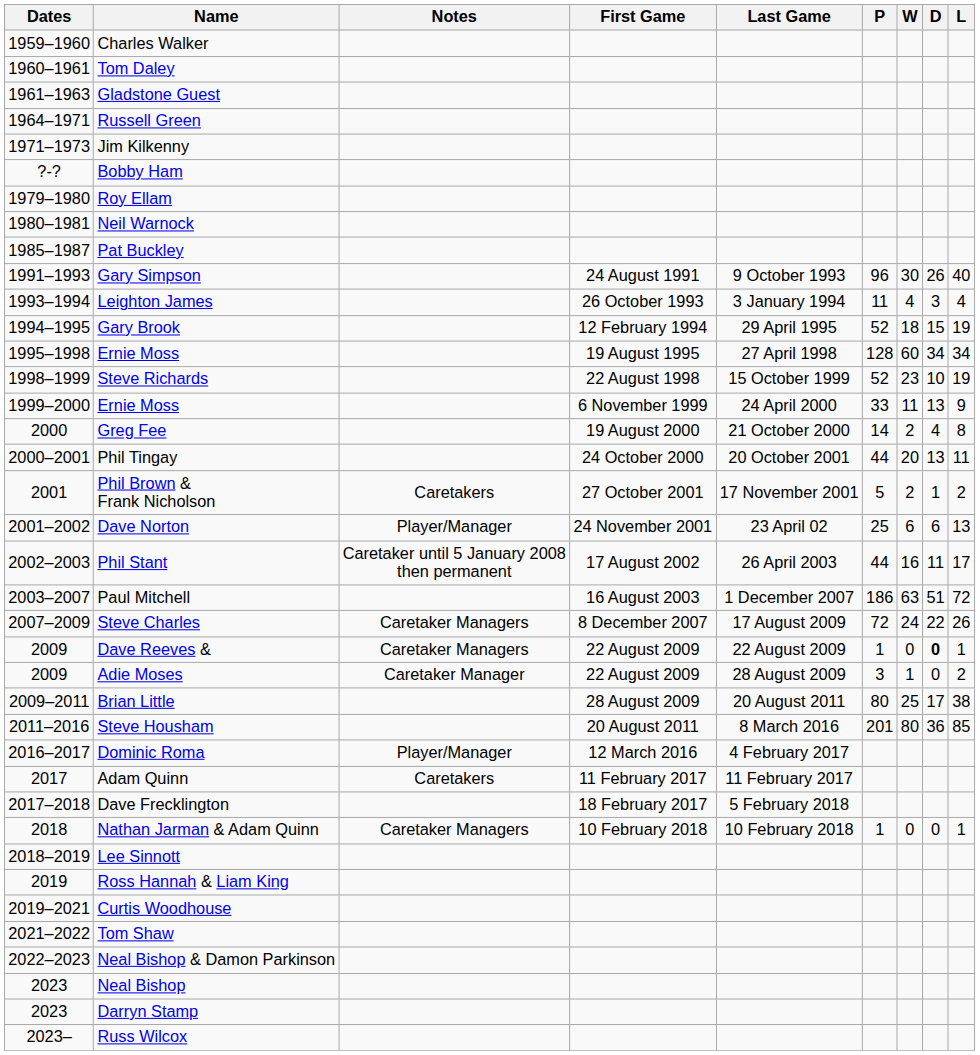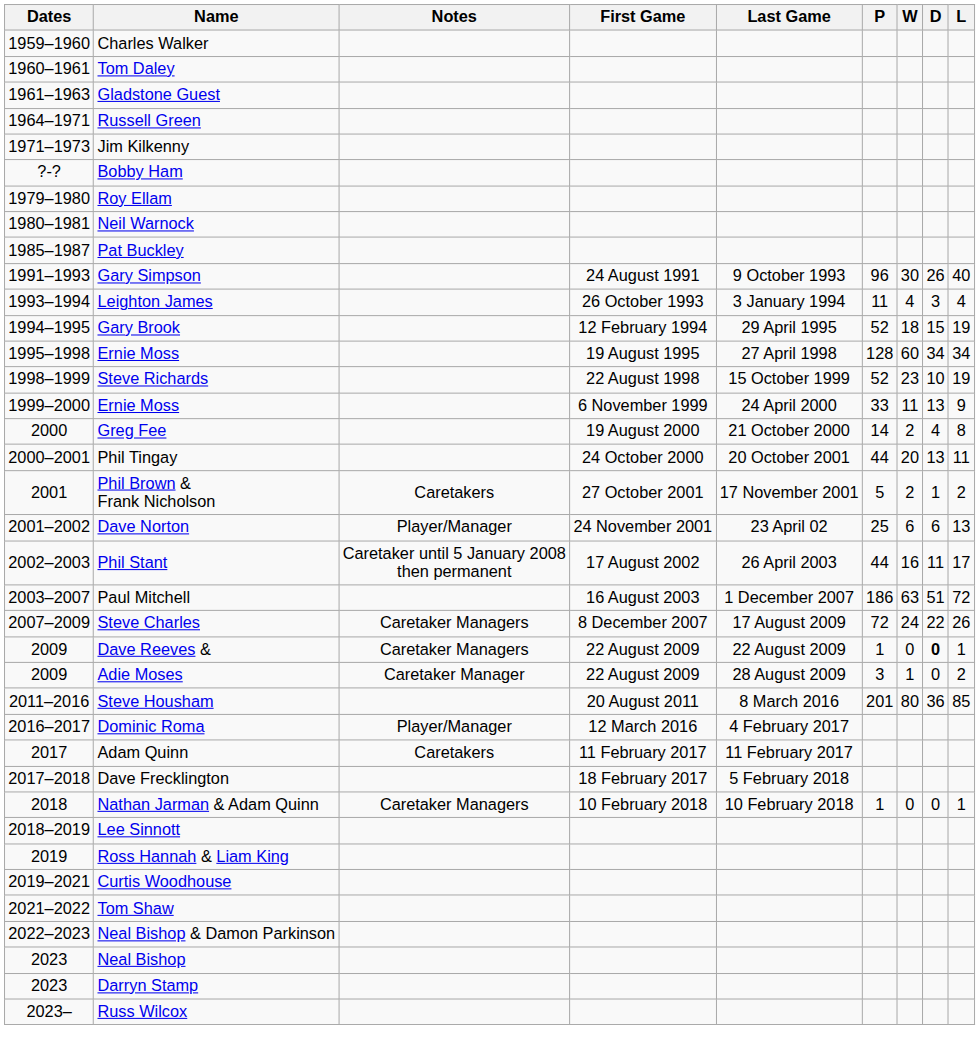- row: 2009–2011 | Brian Little | 28 August 2009 | 20 August 2011 | 80 | 25 | 17 | 38
